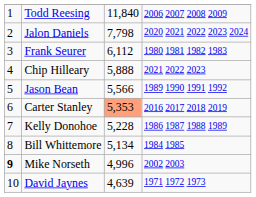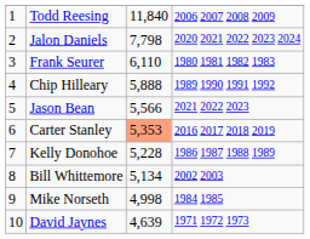Frank Seurer | column 3: 6,112 -> 6,110
Chip Hilleary | column 4: 2021 2022 2023 -> 1989 1990 1991 1992
Jason Bean | column 4: 1989 1990 1991 1992 -> 2021 2022 2023
Bill Whittemore | column 4: 1984 1985 -> 2002 2003
Mike Norseth | column 1: bold -> normal
Mike Norseth | column 3: 4,996 -> 4,998
Mike Norseth | column 4: 2002 2003 -> 1984 1985
